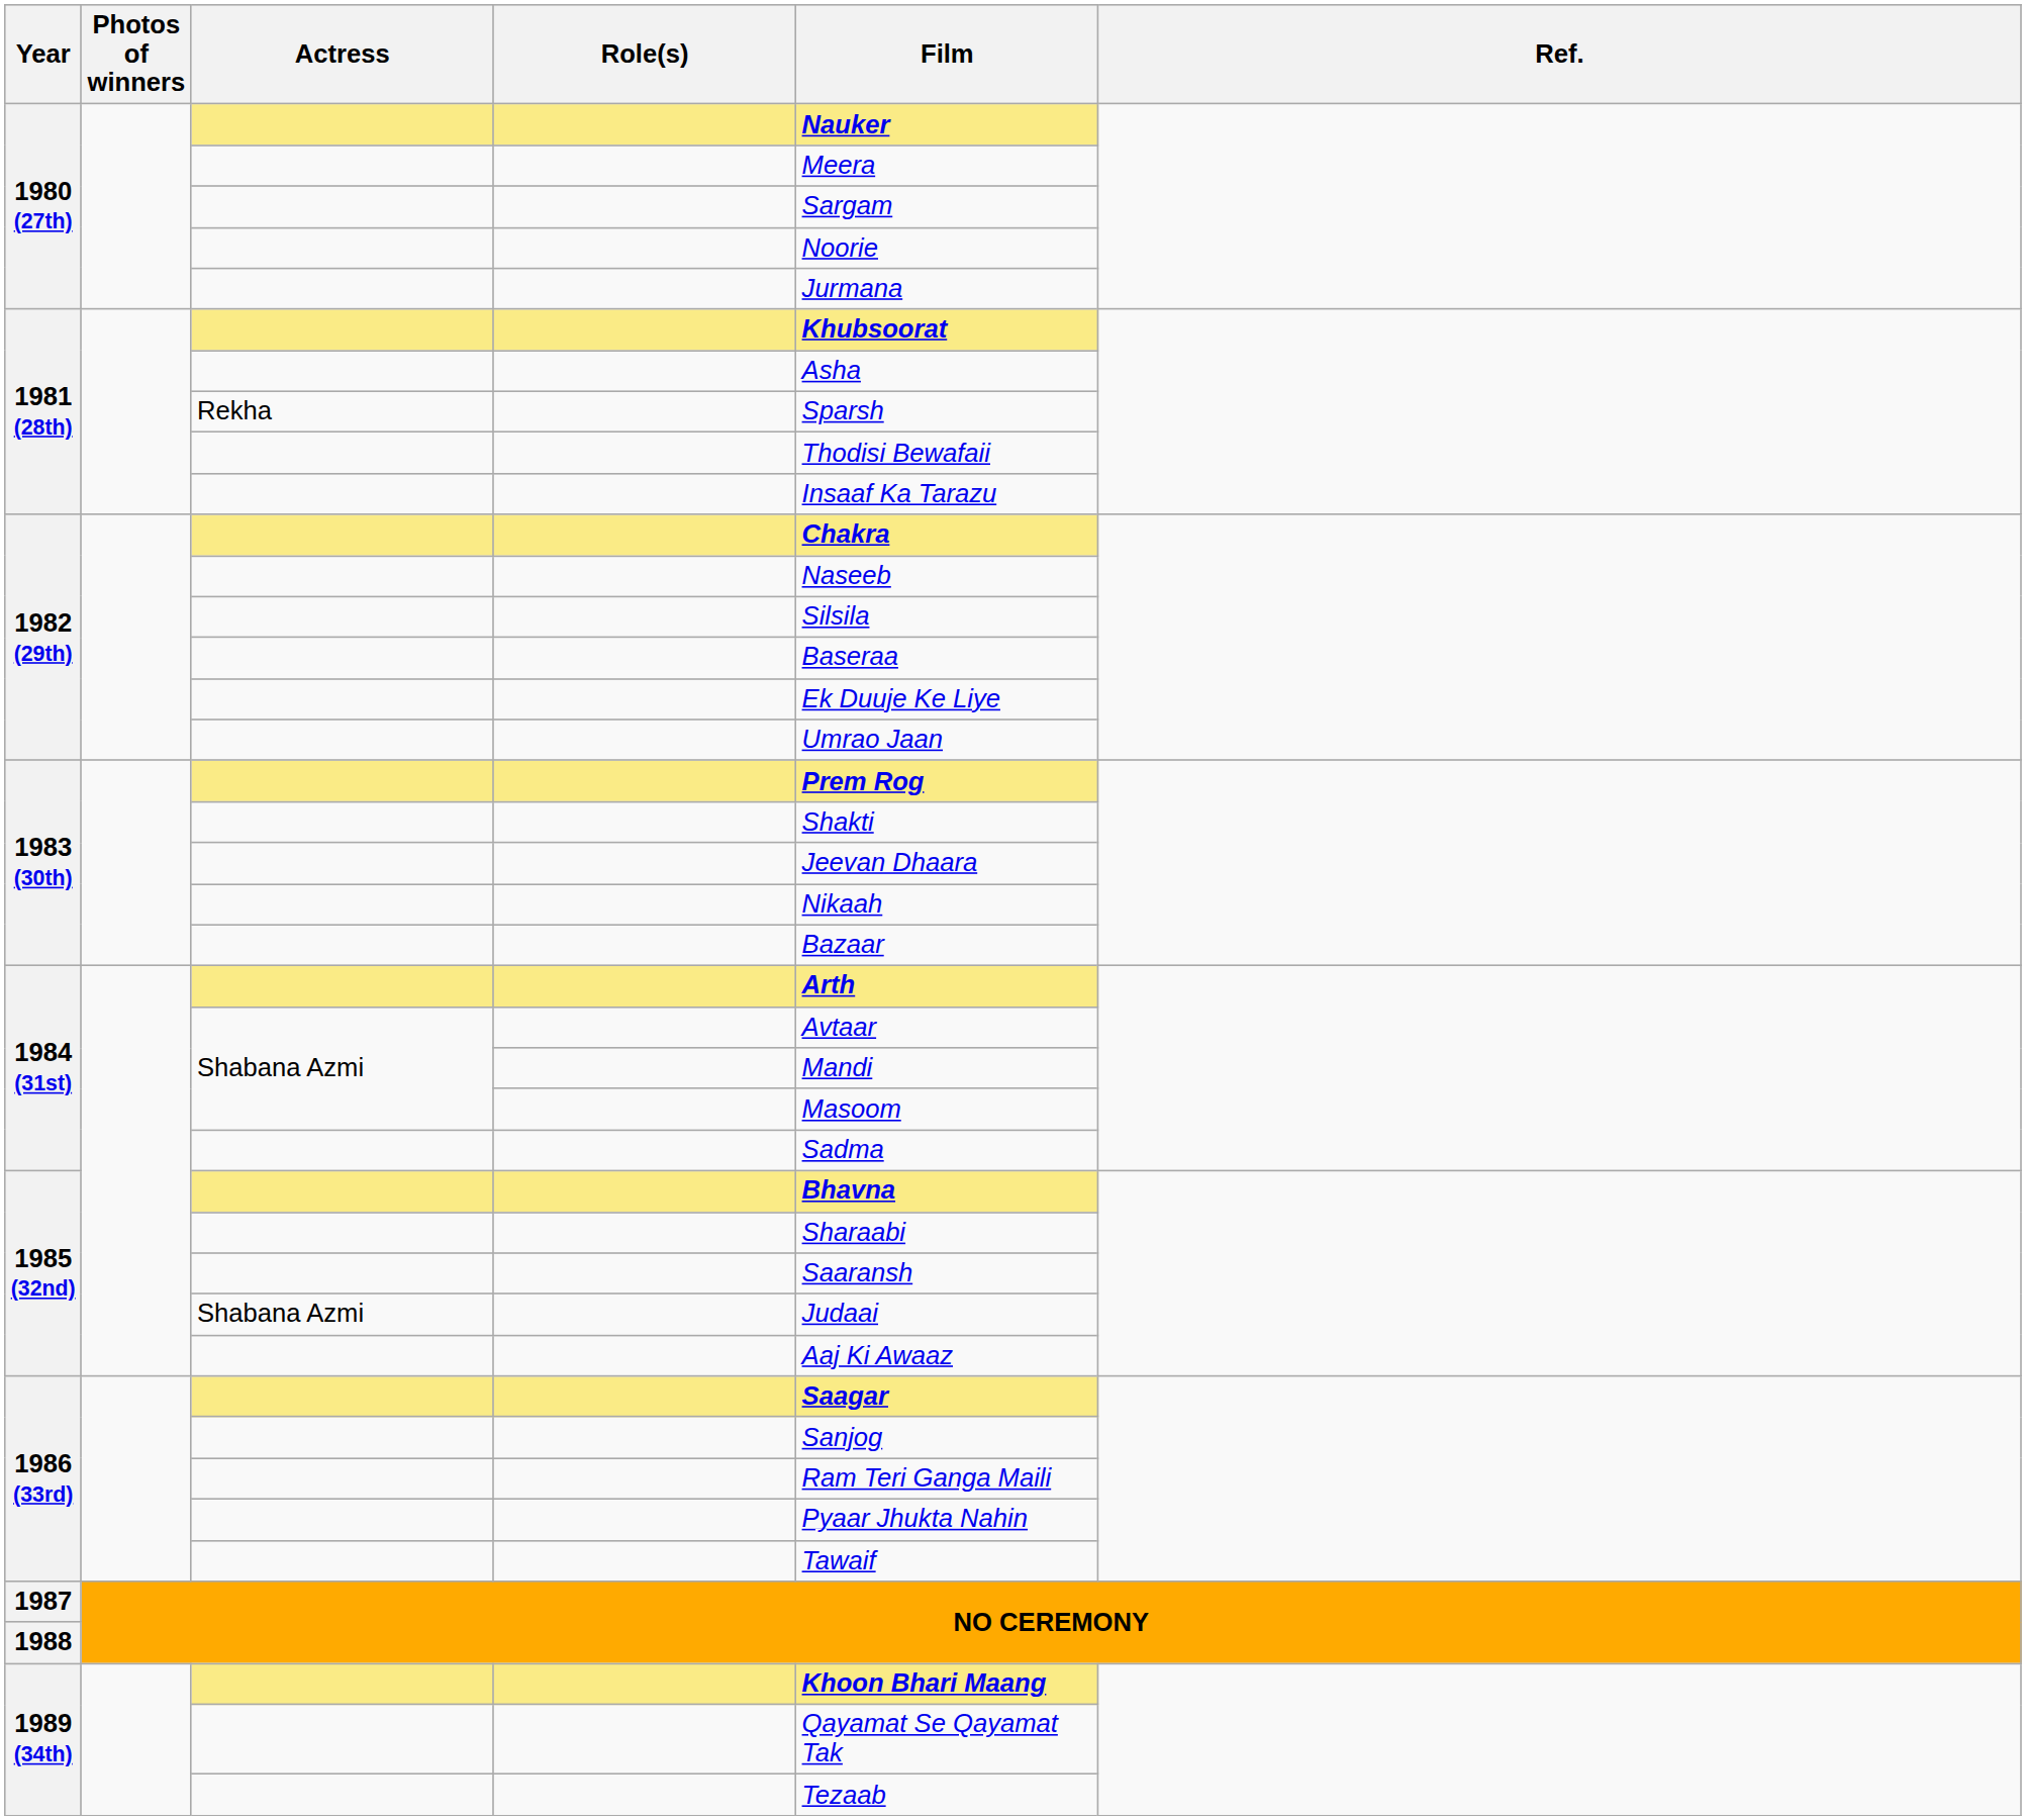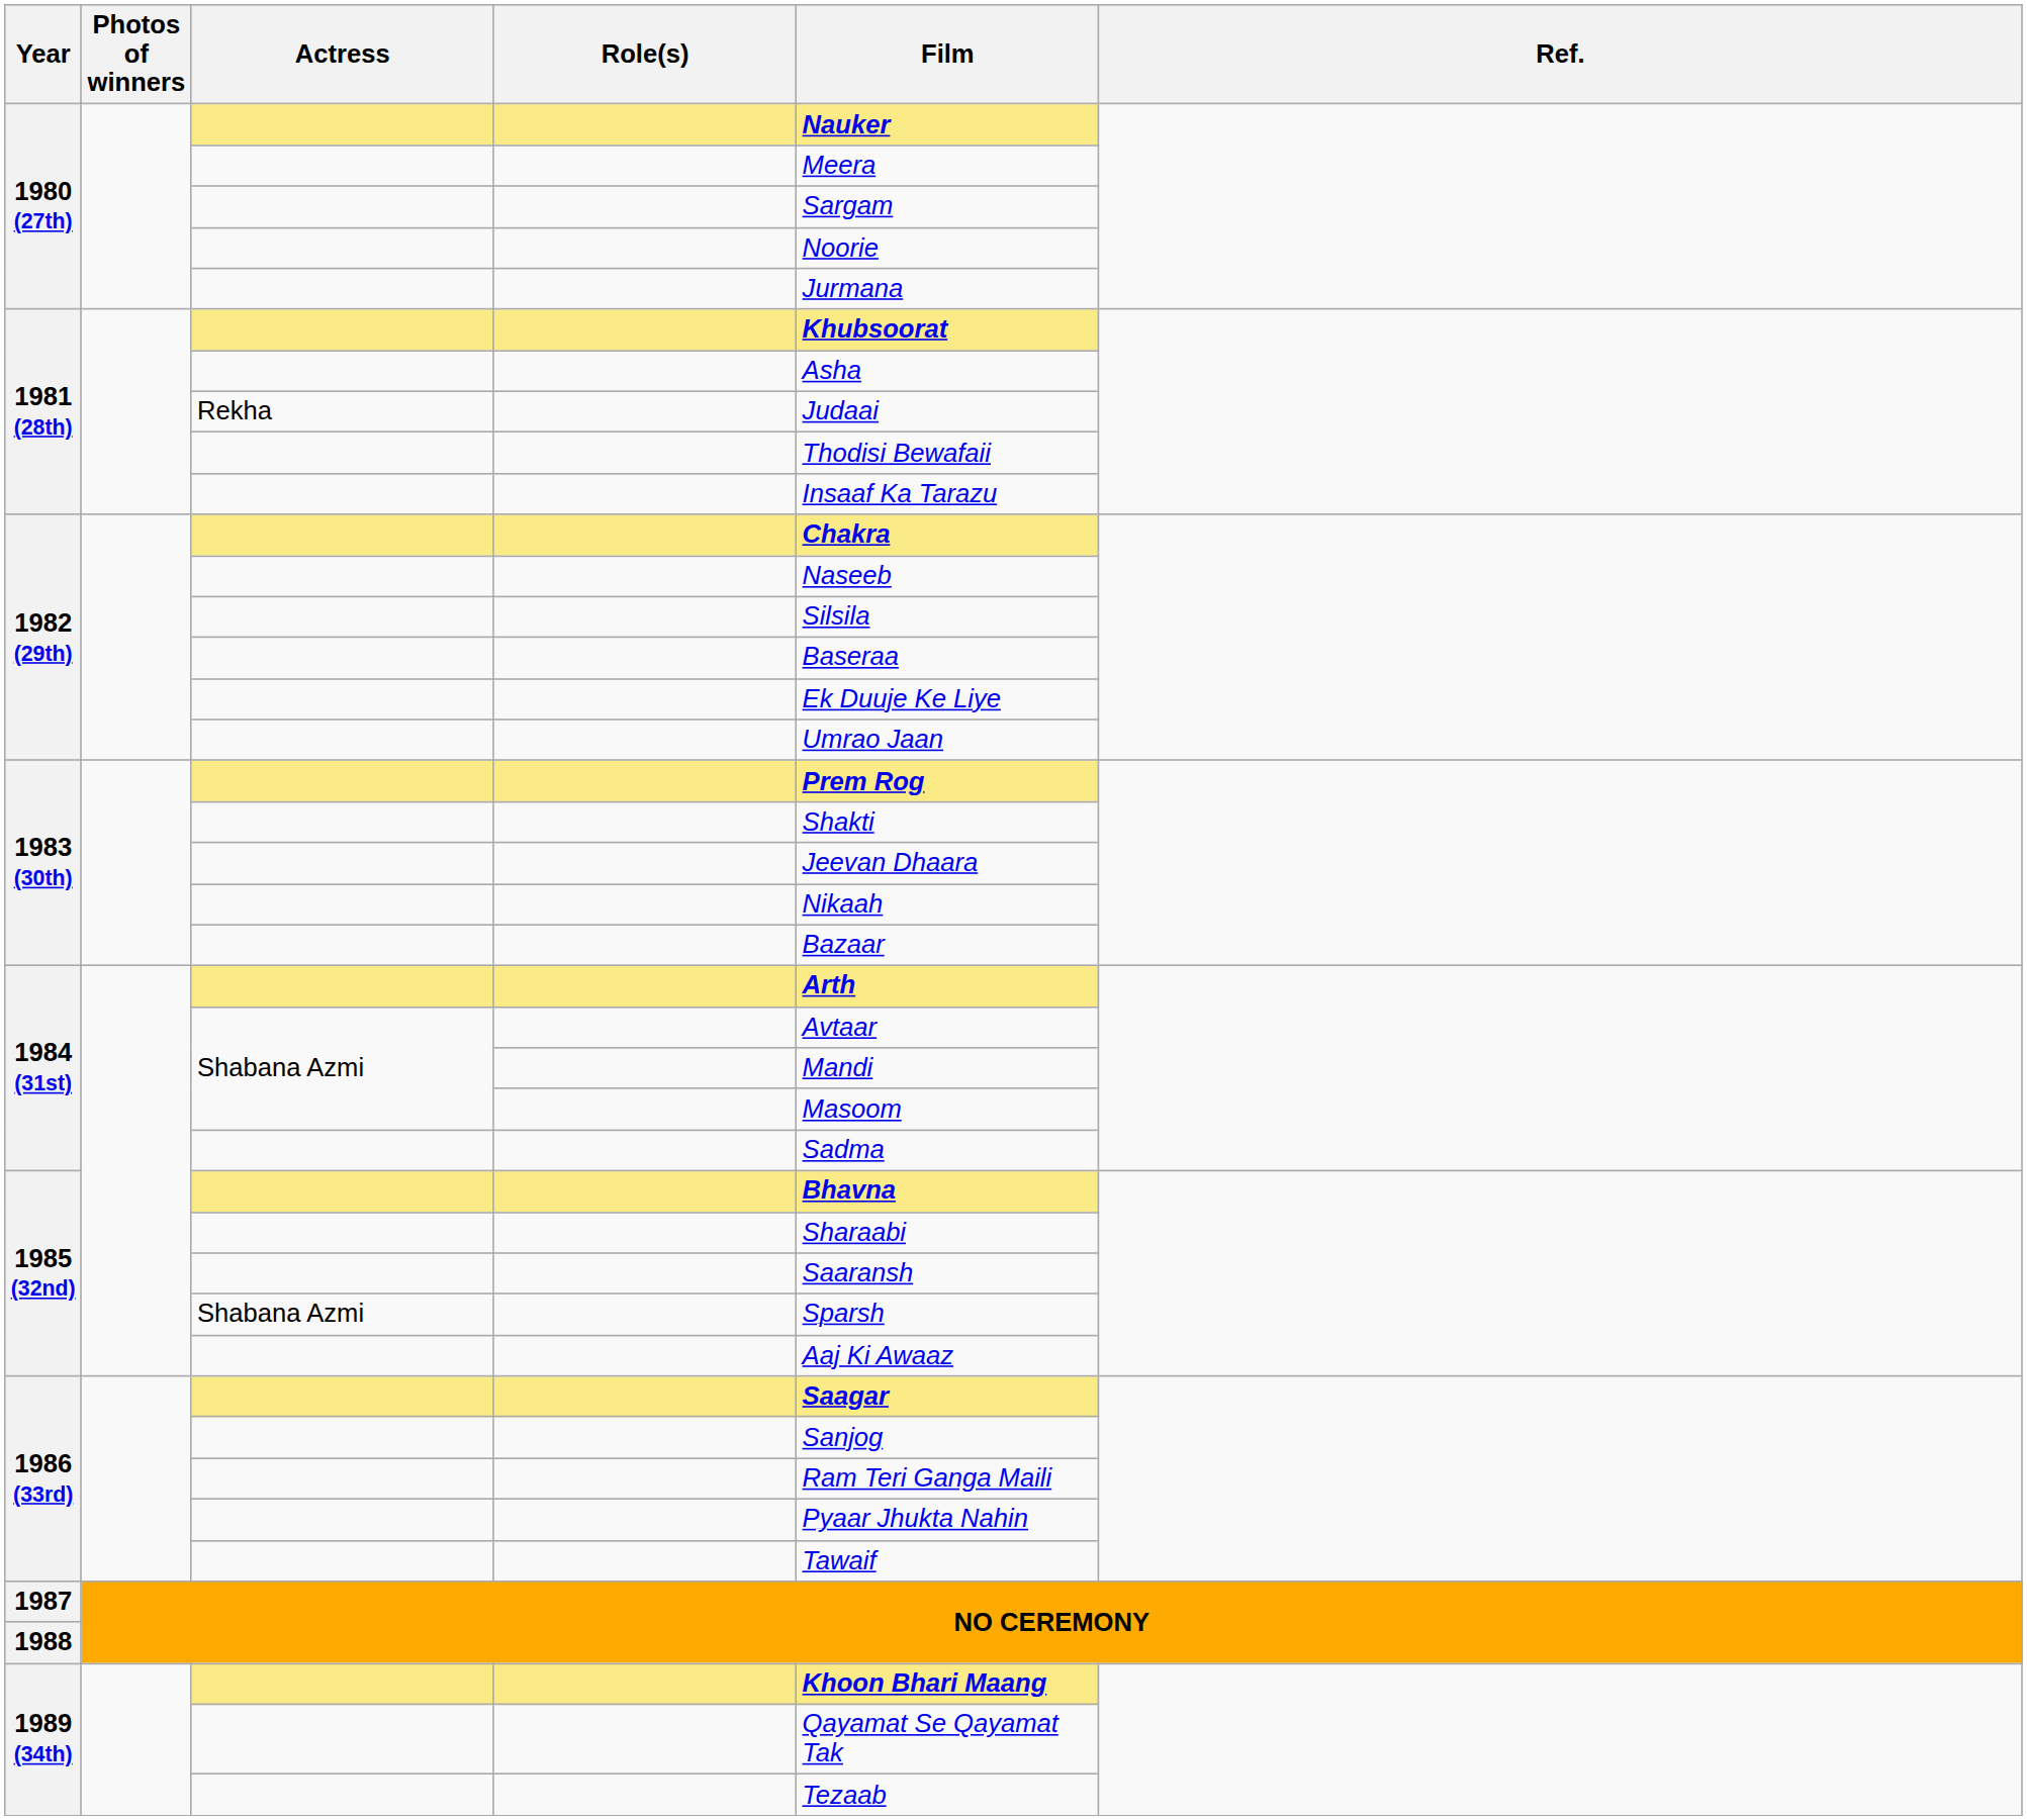1981 (28th) / Rekha | Film: Sparsh -> Judaai
1985 (32nd) / Shabana Azmi | Film: Judaai -> Sparsh
